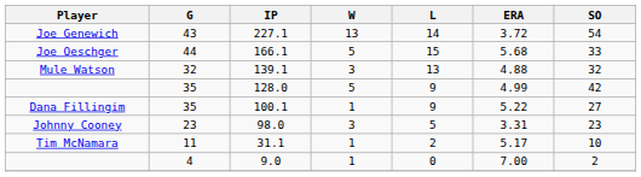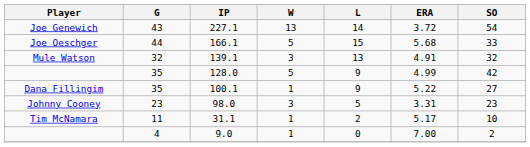139.1 | ERA: 4.88 -> 4.91
